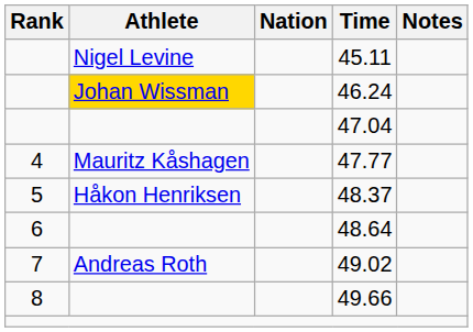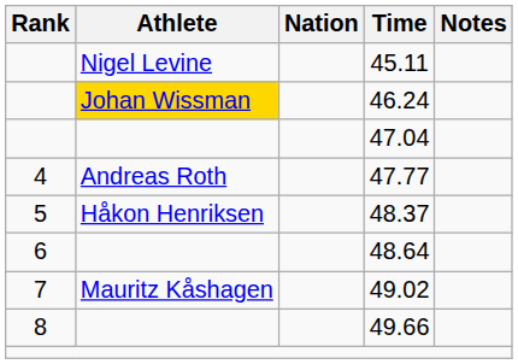47.77 | Athlete: Mauritz Kåshagen -> Andreas Roth
49.02 | Athlete: Andreas Roth -> Mauritz Kåshagen
